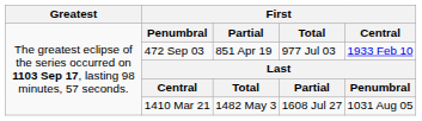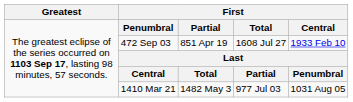472 Sep 03 | column 4: 977 Jul 03 -> 1608 Jul 27
1410 Mar 21 | column 4: 1608 Jul 27 -> 977 Jul 03
